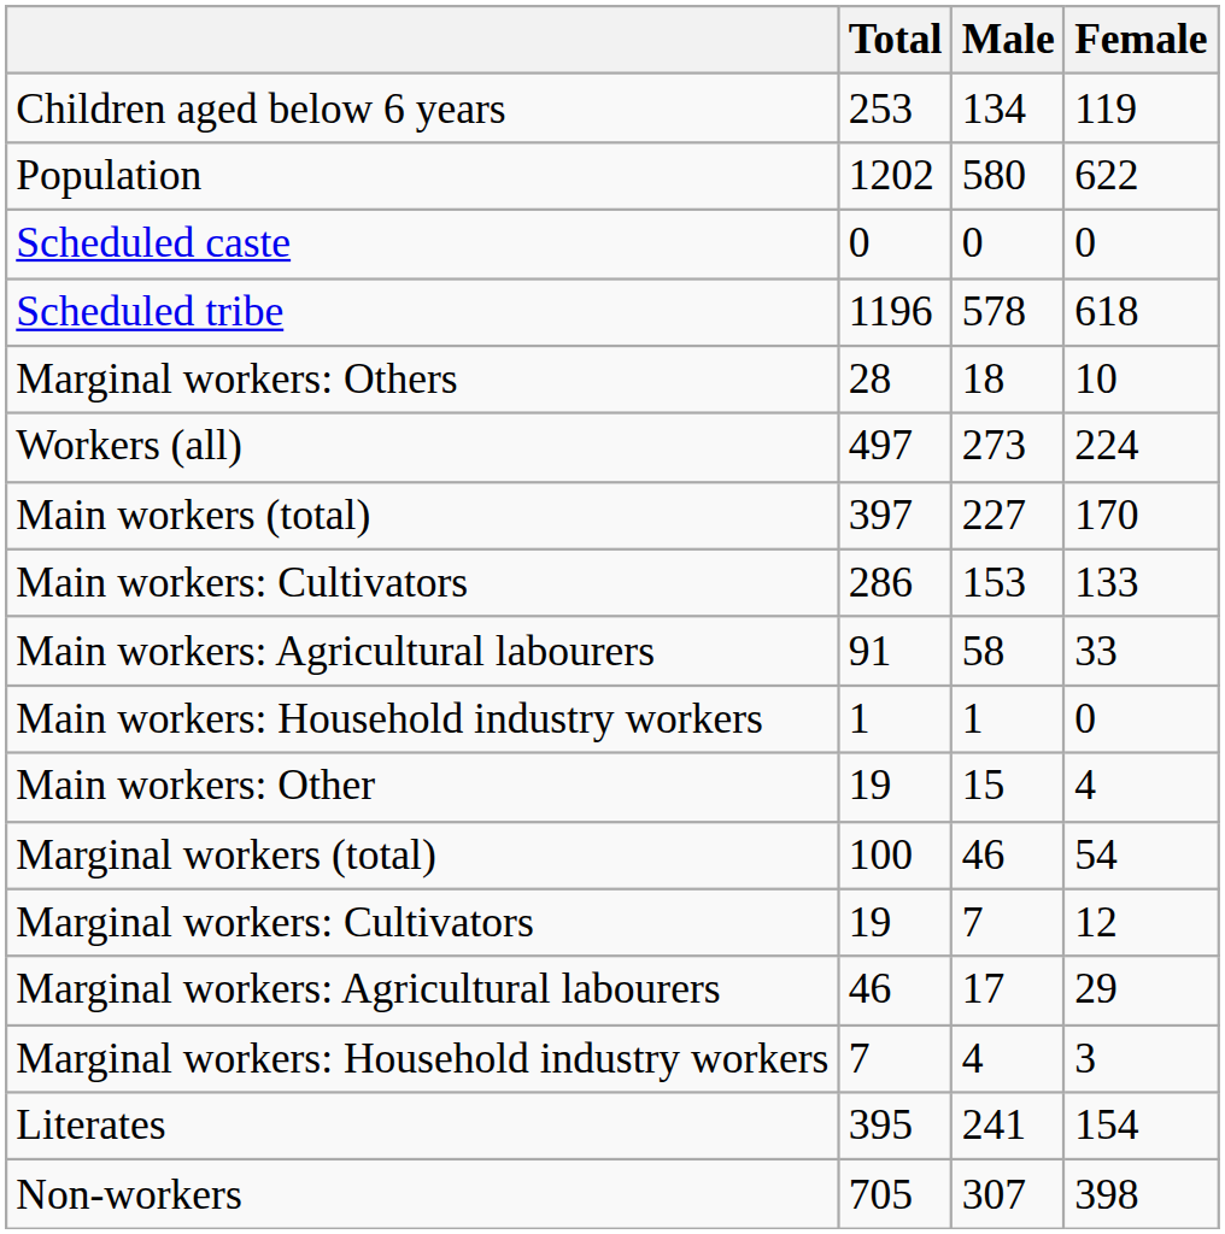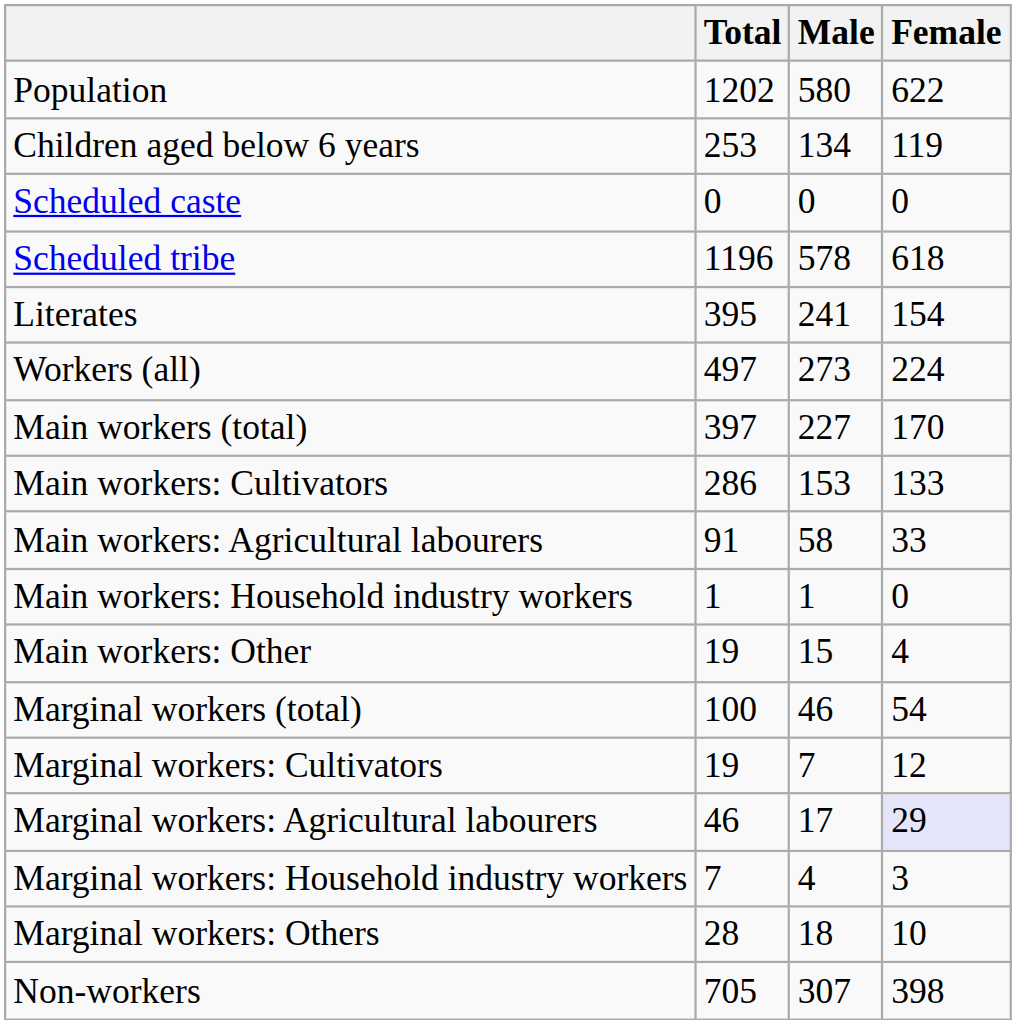rows swapped: Population <-> Children aged below 6 years
rows swapped: Literates <-> Marginal workers: Others
Marginal workers: Agricultural labourers | Female: no background -> lavender background
